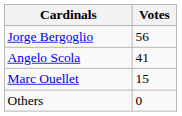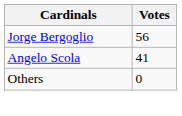- row: Marc Ouellet | 15
